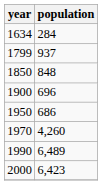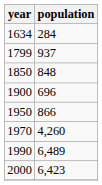1950 | population: 686 -> 866
